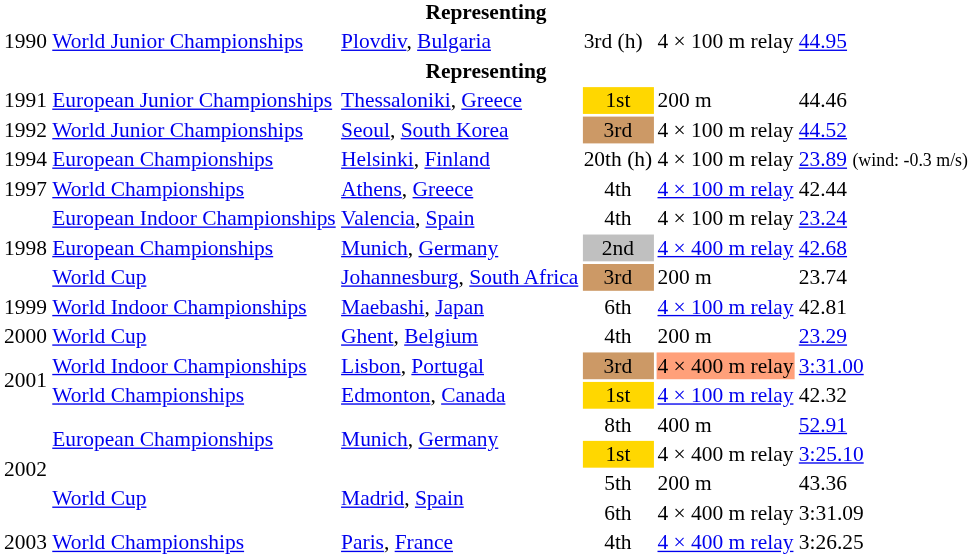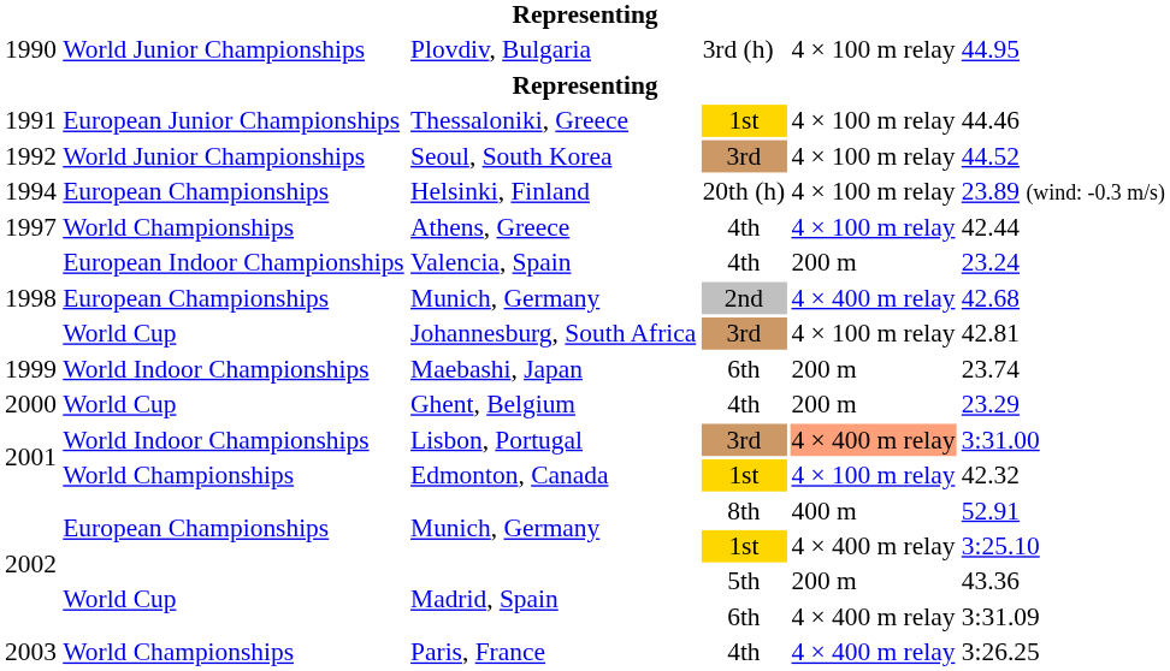Thessaloniki, Greece | column 5: 200 m -> 4 × 100 m relay
Valencia, Spain | column 5: 4 × 100 m relay -> 200 m
Johannesburg, South Africa | column 5: 200 m -> 4 × 100 m relay
Johannesburg, South Africa | column 6: 23.74 -> 42.81
Maebashi, Japan | column 5: 4 × 100 m relay -> 200 m
Maebashi, Japan | column 6: 42.81 -> 23.74
